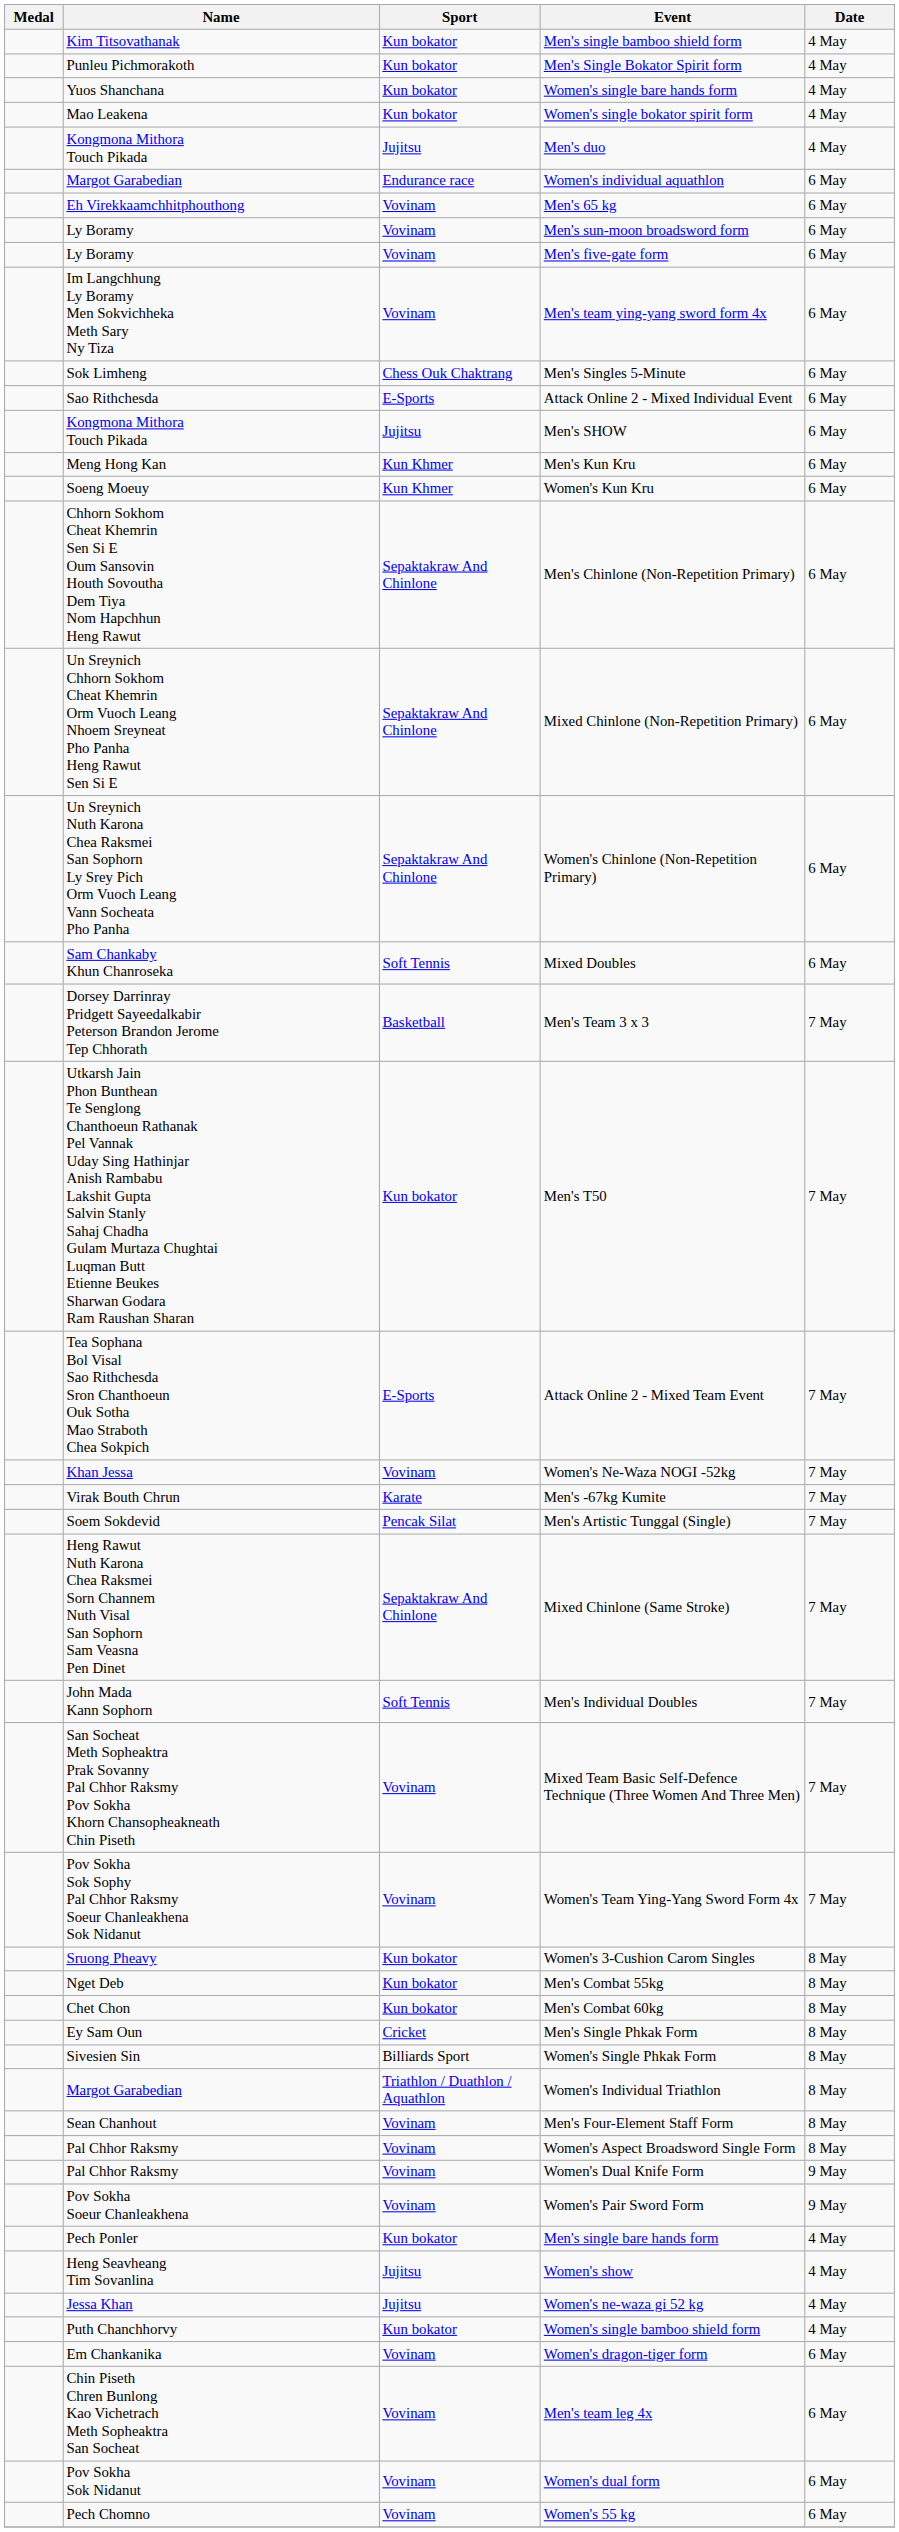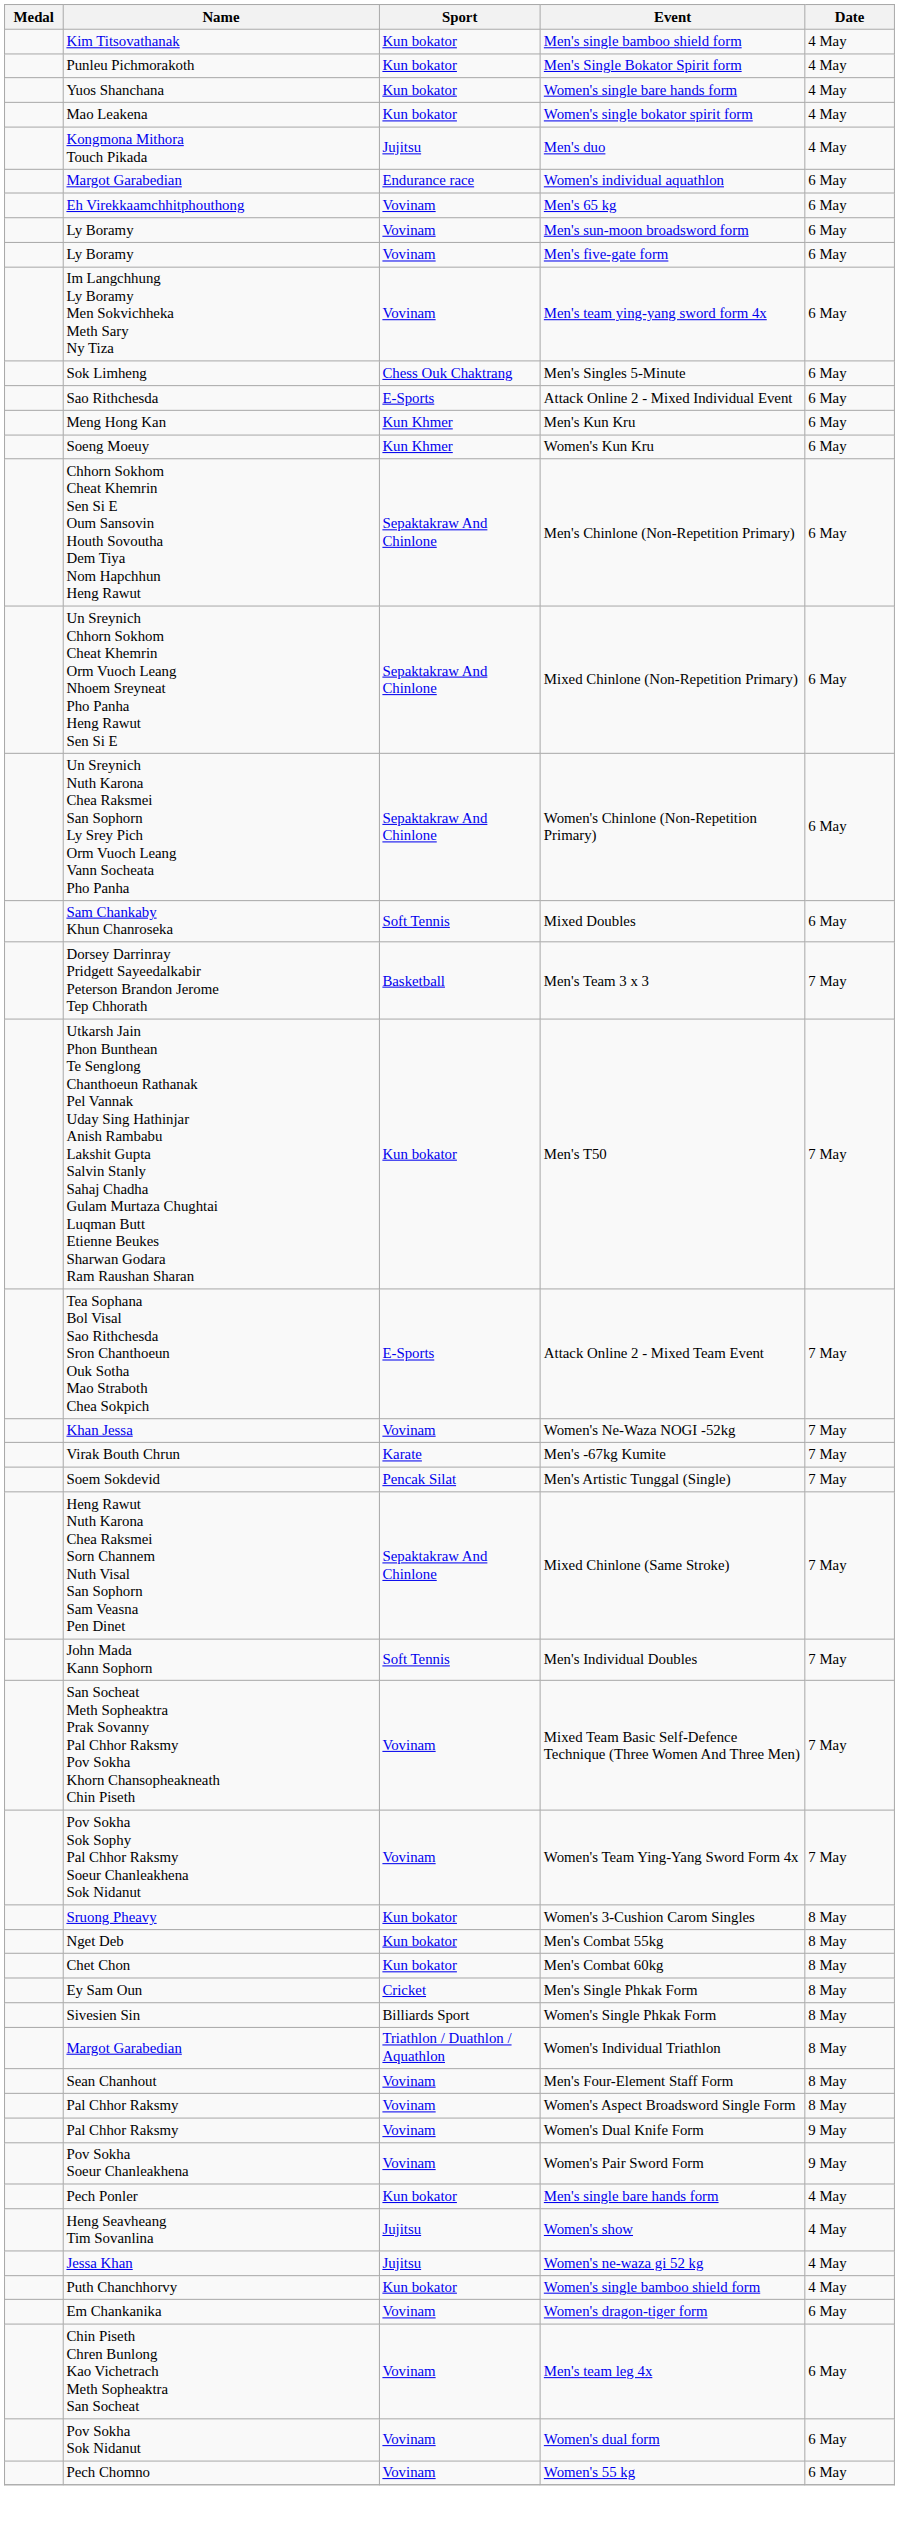- row: Kongmona Mithora Touch Pikada | Jujitsu | Men's SHOW | 6 May
